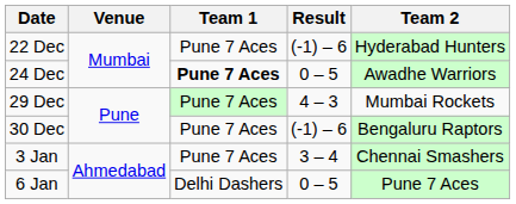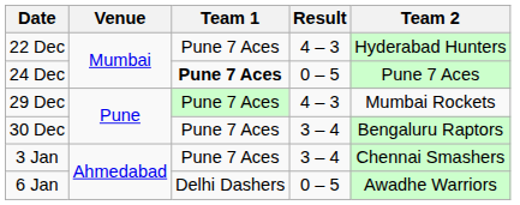22 Dec | Result: (-1) – 6 -> 4 – 3
24 Dec | Team 2: Awadhe Warriors -> Pune 7 Aces
30 Dec | Result: (-1) – 6 -> 3 – 4
6 Jan | Team 2: Pune 7 Aces -> Awadhe Warriors
